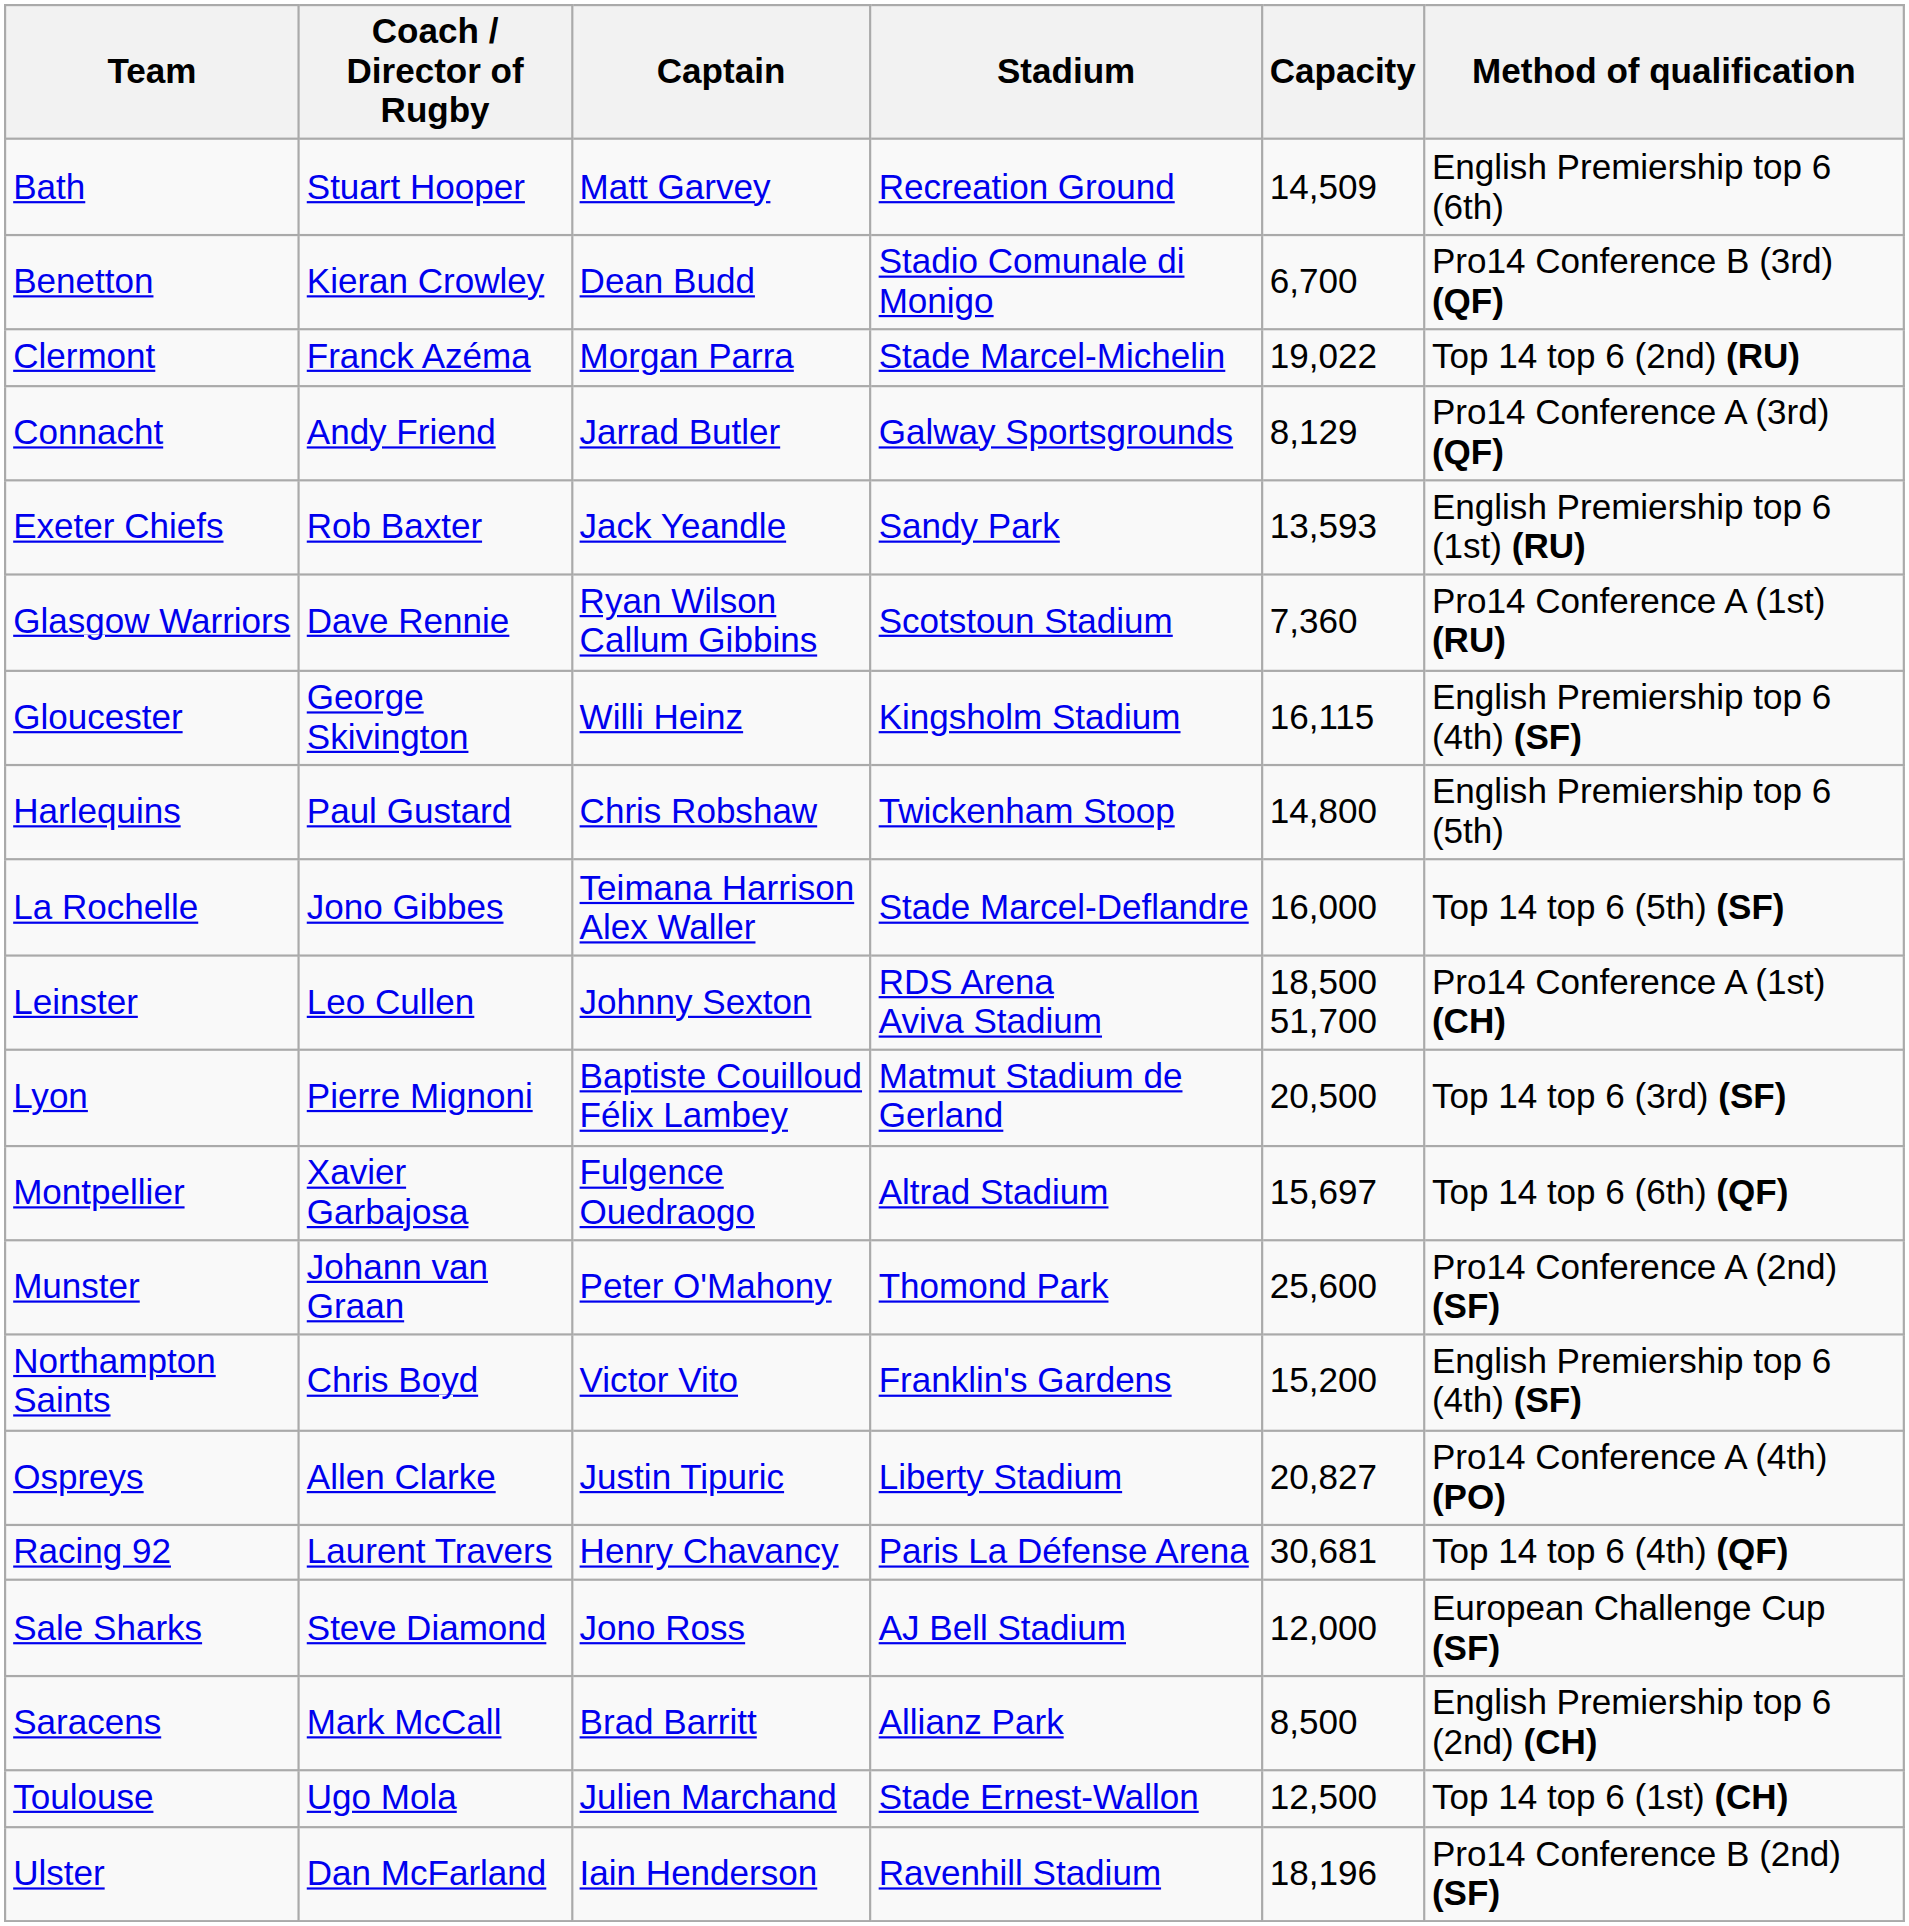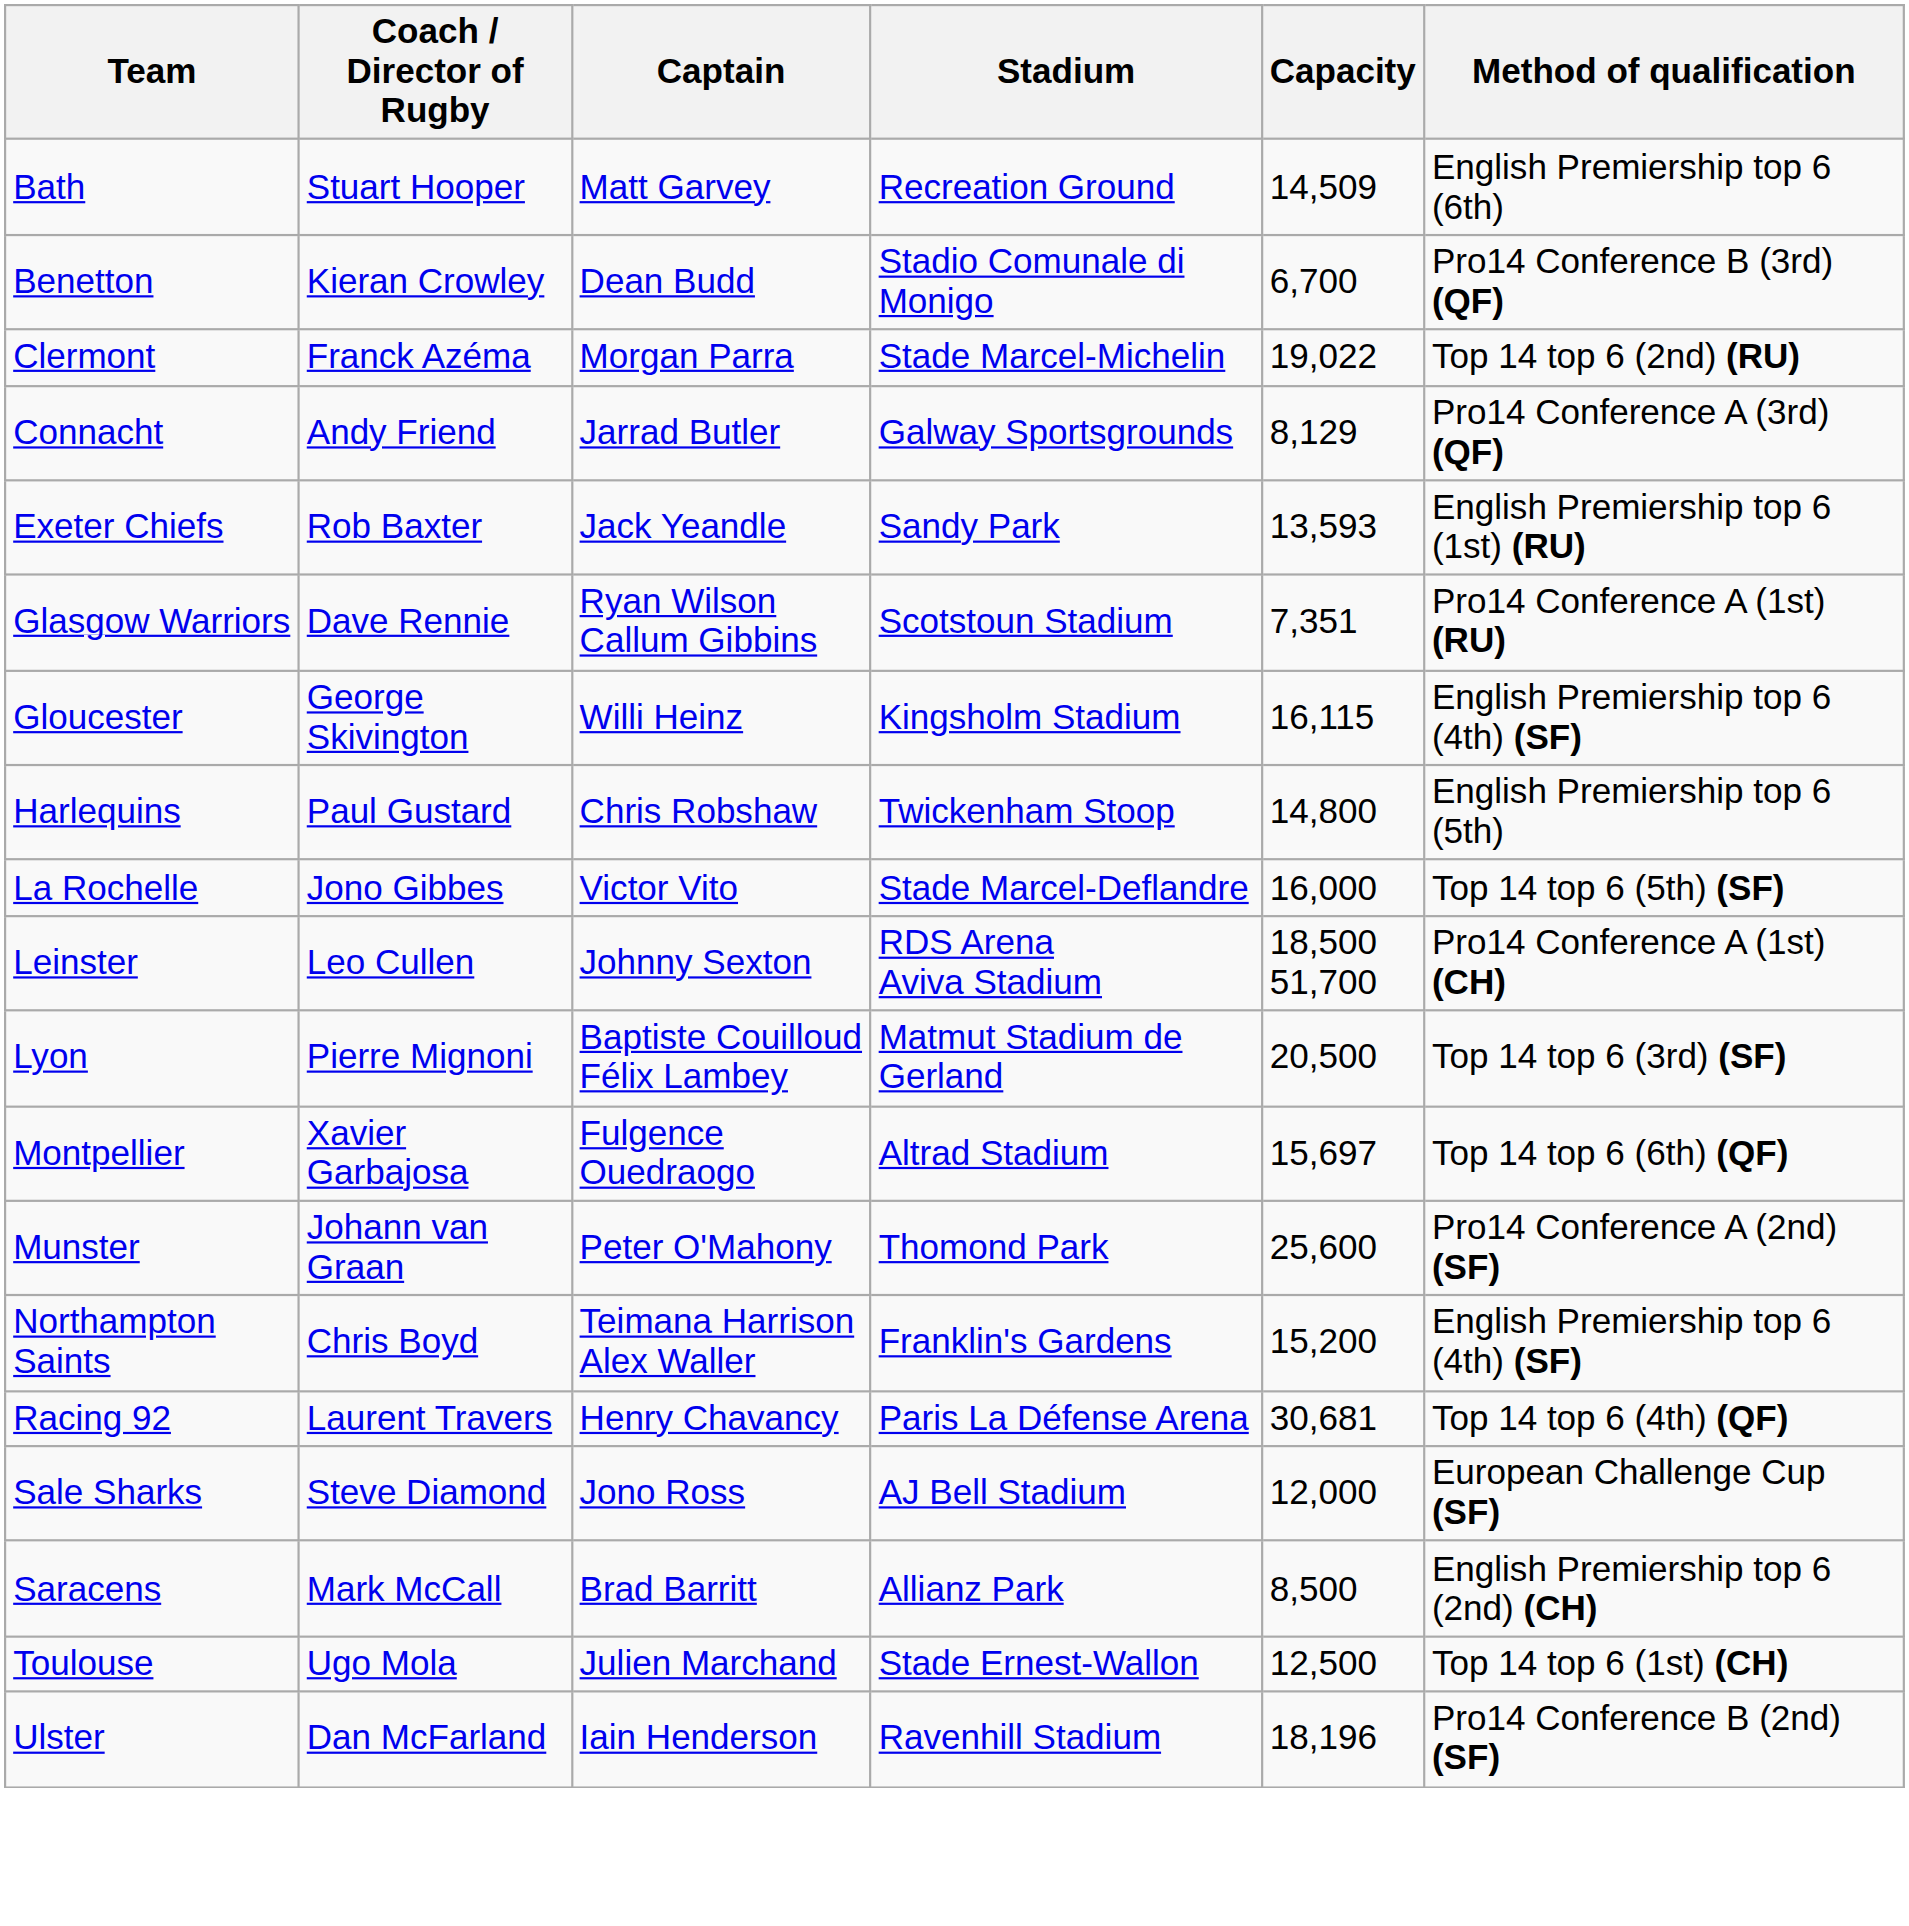Glasgow Warriors | Capacity: 7,360 -> 7,351
La Rochelle | Captain: Teimana Harrison Alex Waller -> Victor Vito
Northampton Saints | Captain: Victor Vito -> Teimana Harrison Alex Waller
- row: Ospreys | Allen Clarke | Justin Tipuric | Liberty Stadium | 20,827 | Pro14 Conference A (4th) (PO)
